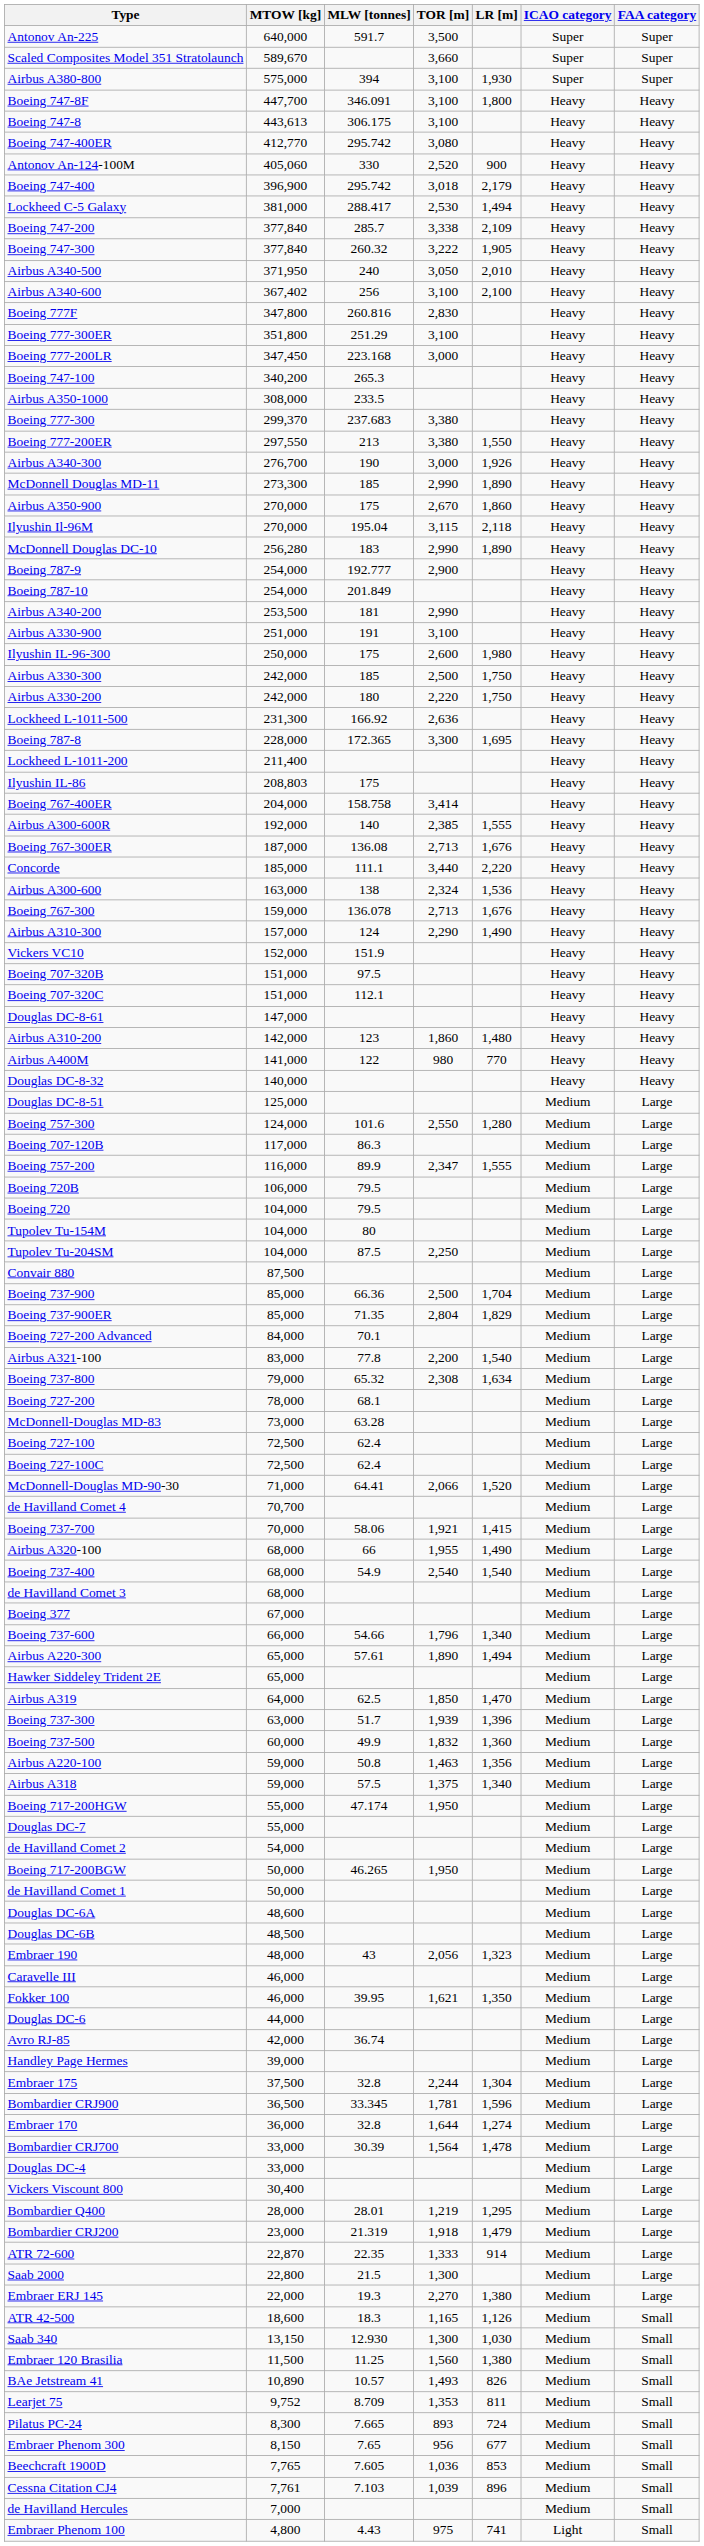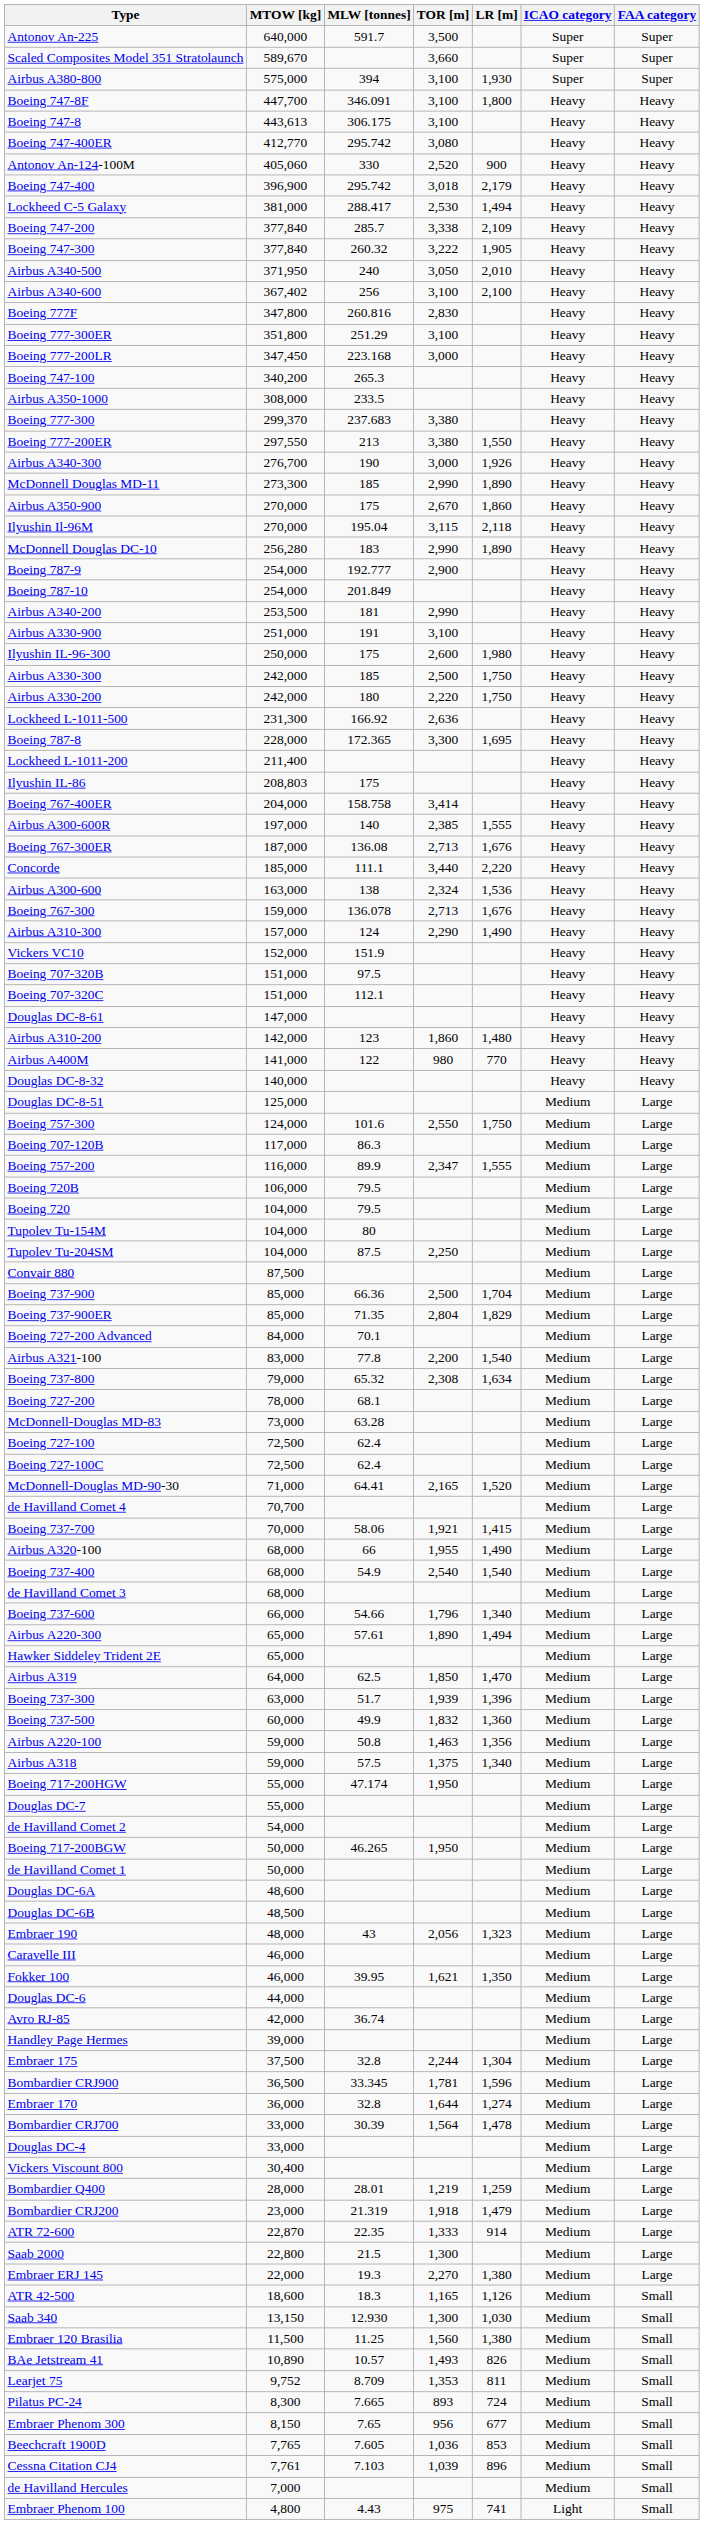Airbus A300-600R | MTOW [kg]: 192,000 -> 197,000
Boeing 757-300 | LR [m]: 1,280 -> 1,750
McDonnell-Douglas MD-90-30 | TOR [m]: 2,066 -> 2,165
- row: Boeing 377 | 67,000 | Medium | Large
Bombardier Q400 | LR [m]: 1,295 -> 1,259
